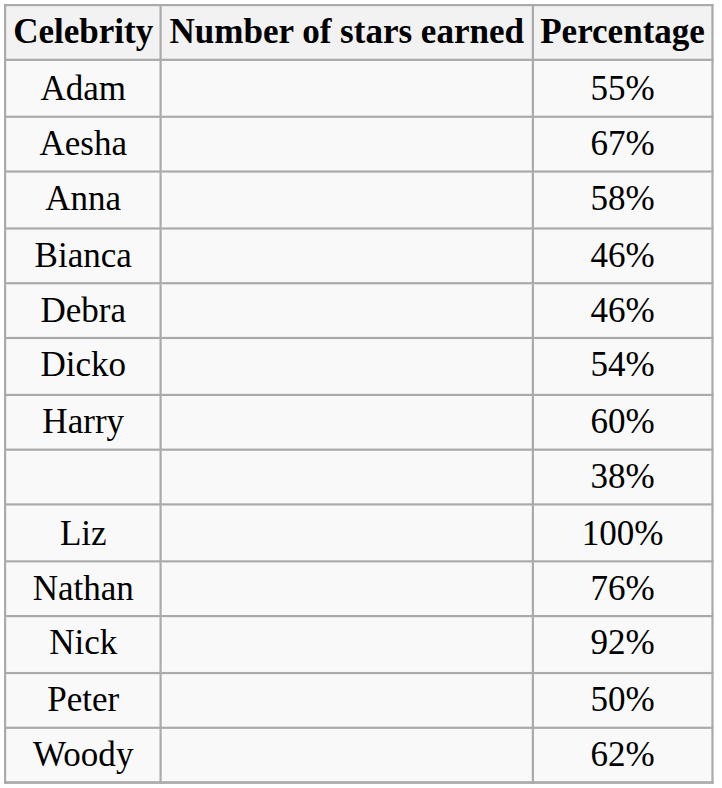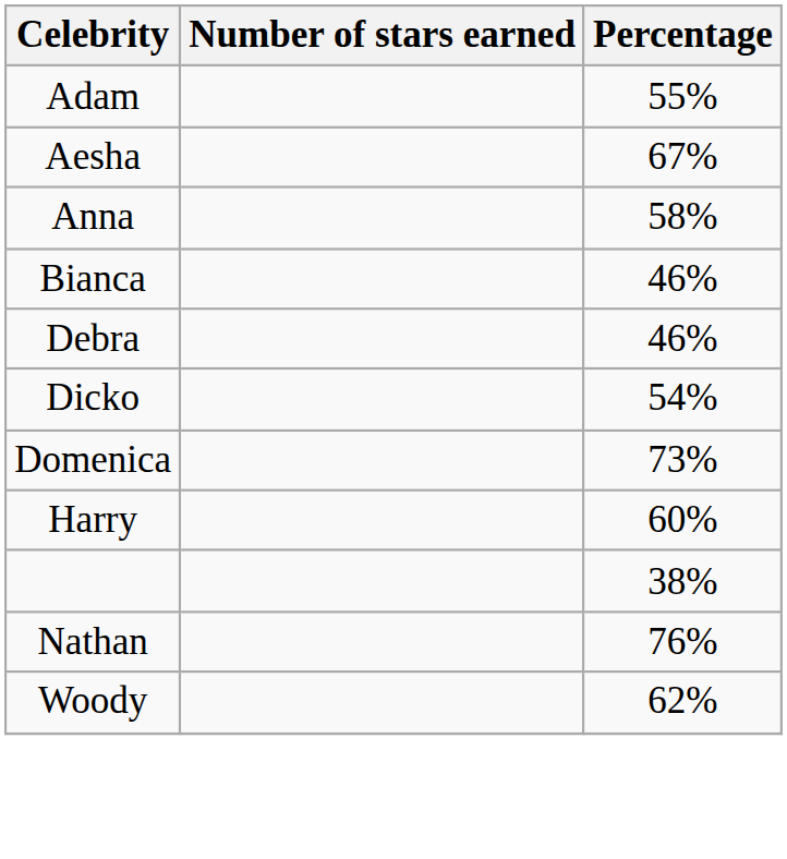+ row: Domenica | 73%
- row: Liz | 100%
- row: Nick | 92%
- row: Peter | 50%
